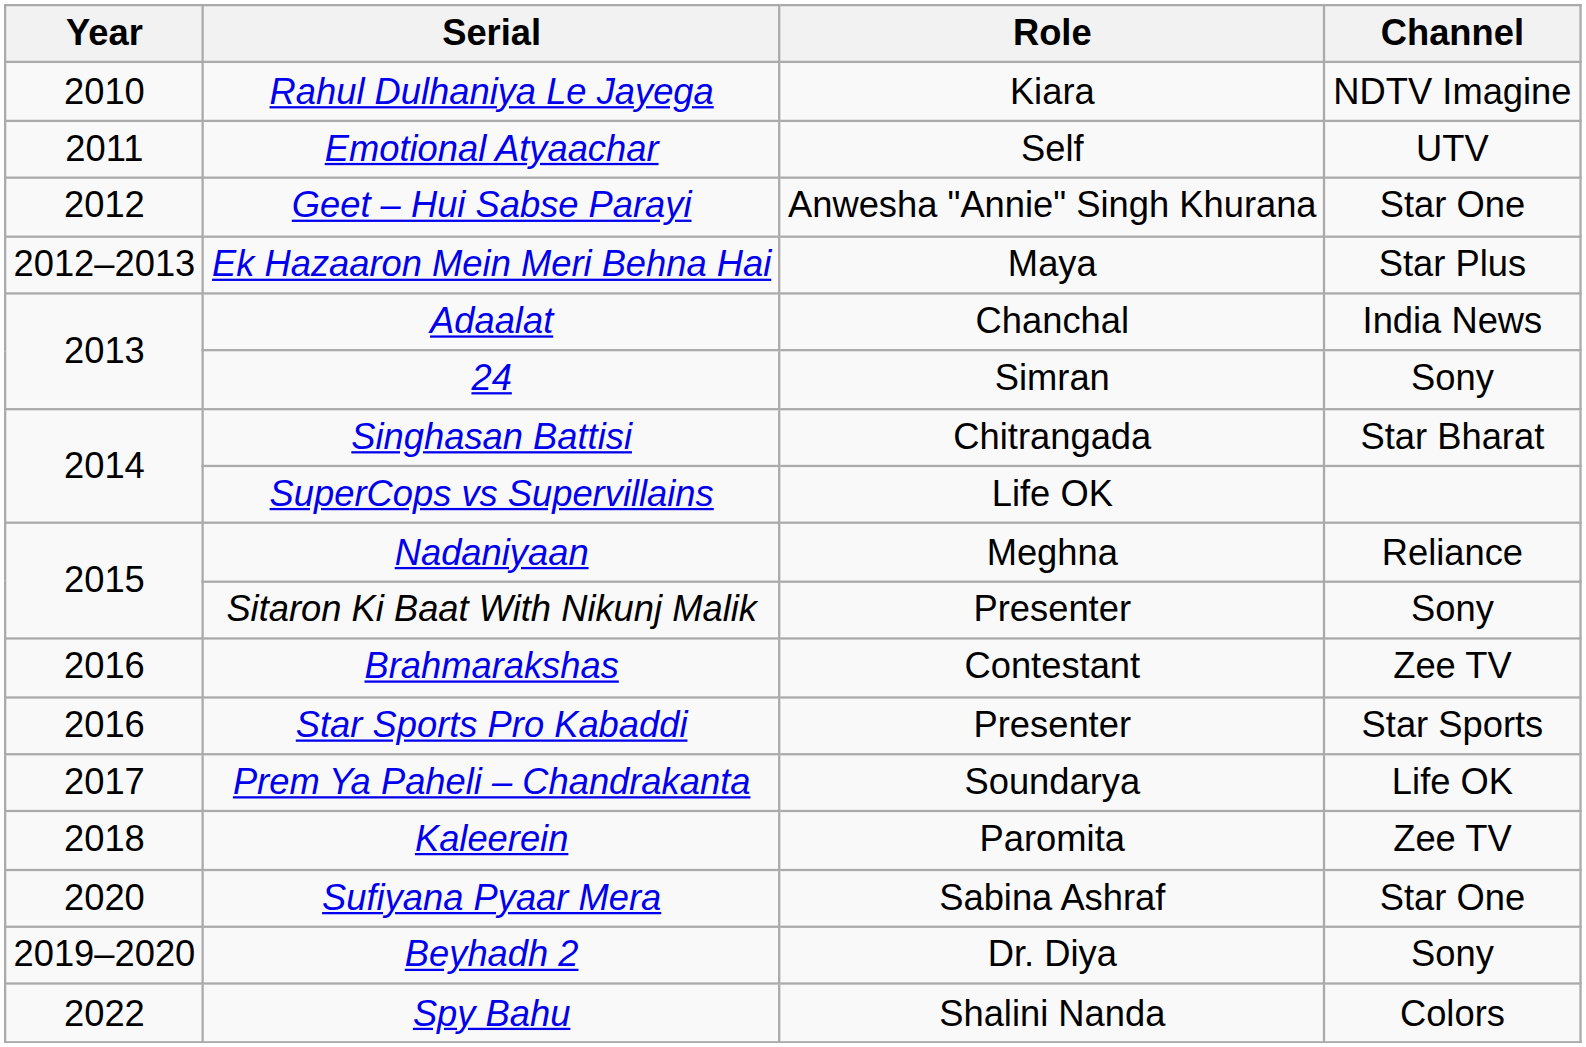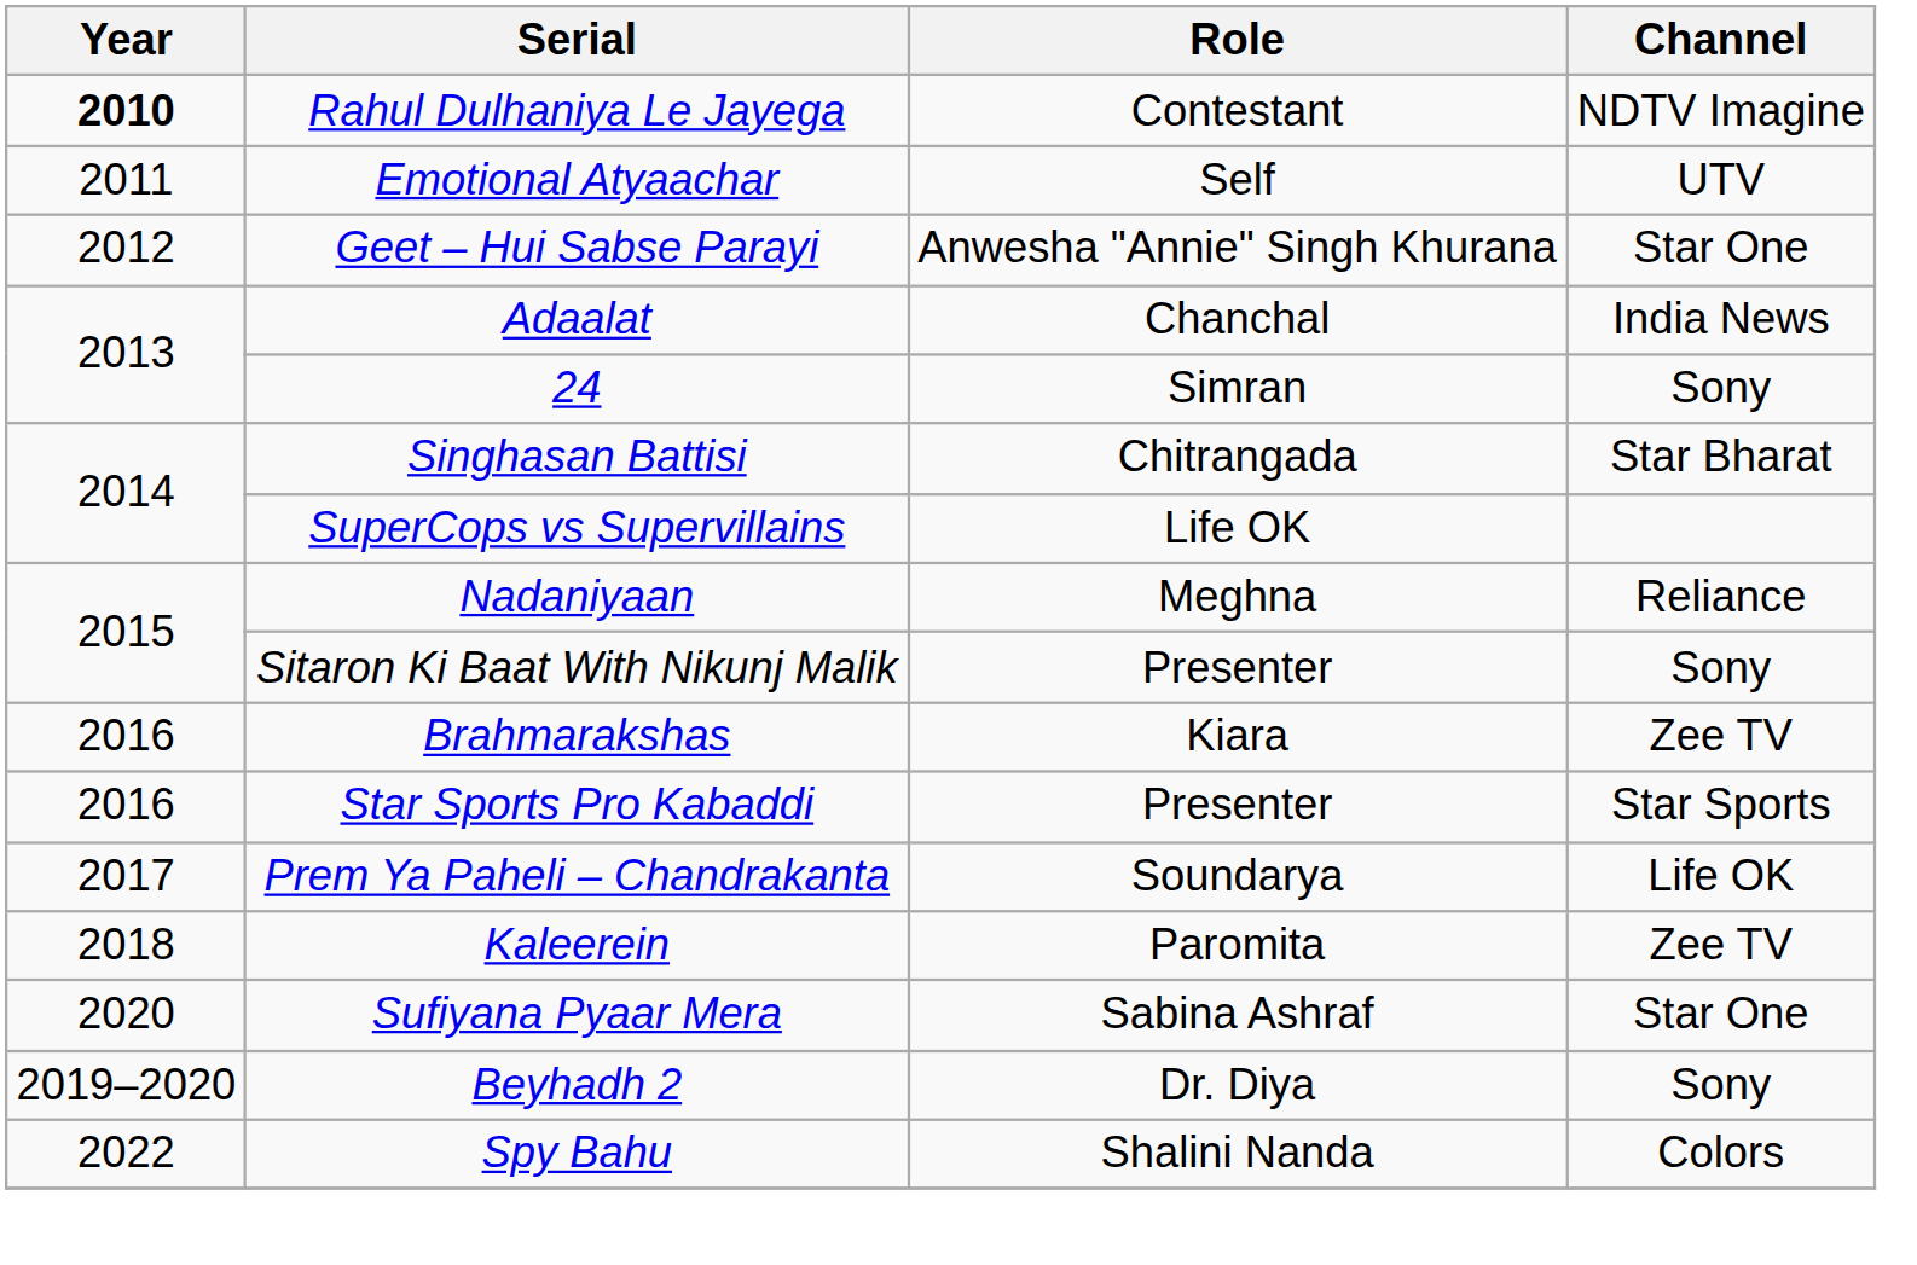Rahul Dulhaniya Le Jayega | Year: normal -> bold
Rahul Dulhaniya Le Jayega | Role: Kiara -> Contestant
- row: 2012–2013 | Ek Hazaaron Mein Meri Behna Hai | Maya | Star Plus
Brahmarakshas | Role: Contestant -> Kiara
